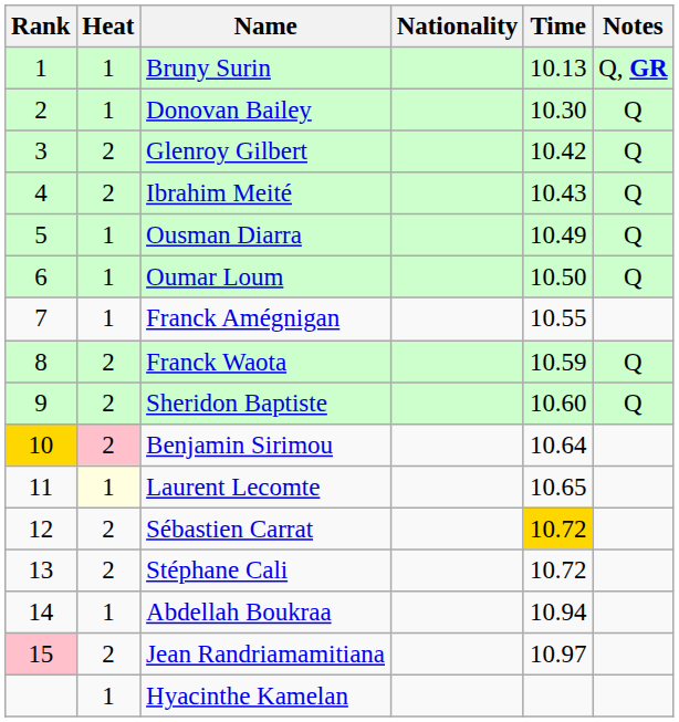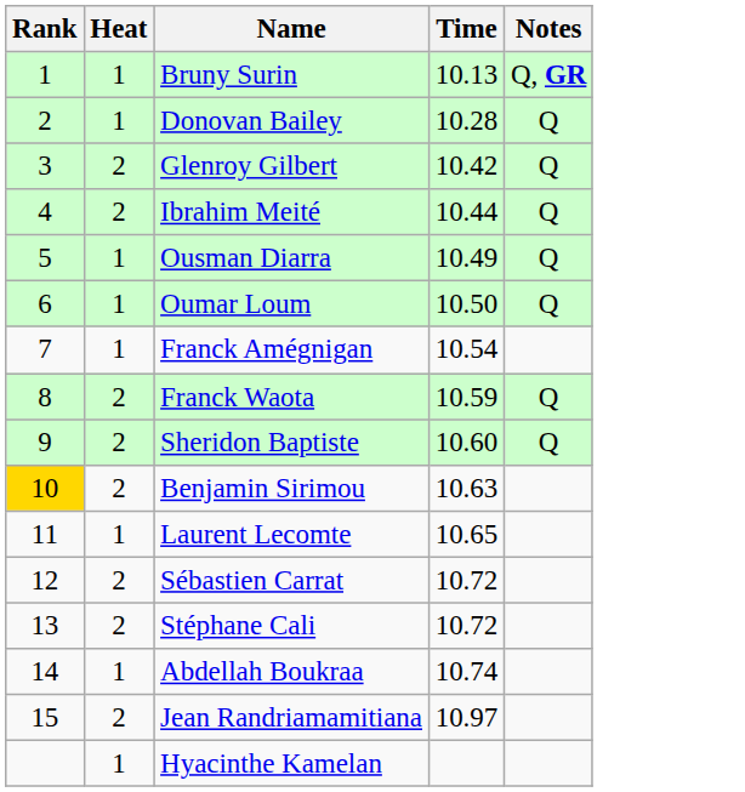- column: Nationality
Donovan Bailey | Time: 10.30 -> 10.28
Ibrahim Meité | Time: 10.43 -> 10.44
Franck Amégnigan | Time: 10.55 -> 10.54
Benjamin Sirimou | Heat: pink background -> no background
Benjamin Sirimou | Time: 10.64 -> 10.63
Laurent Lecomte | Heat: lightyellow background -> no background
Sébastien Carrat | Time: gold background -> no background
Abdellah Boukraa | Time: 10.94 -> 10.74
Jean Randriamamitiana | Rank: pink background -> no background
